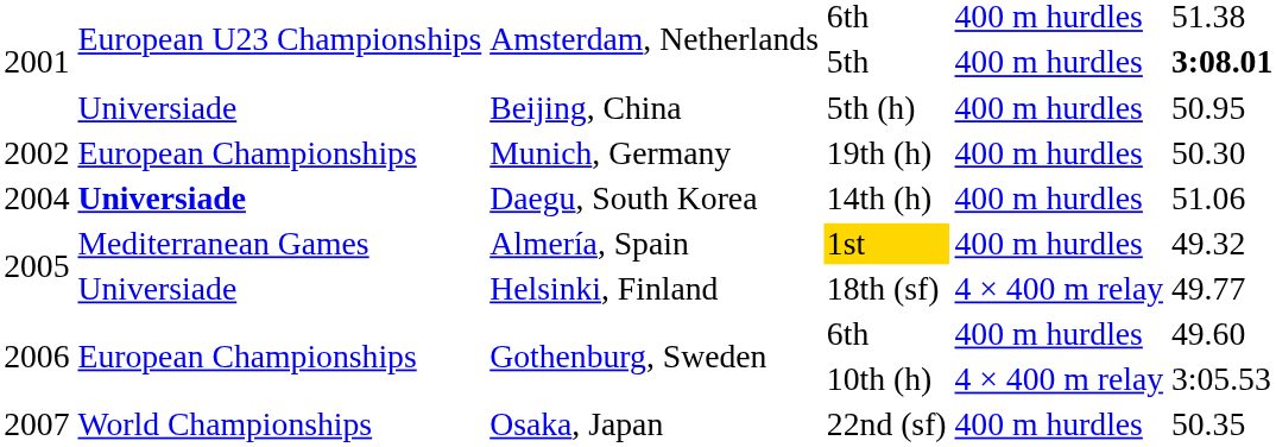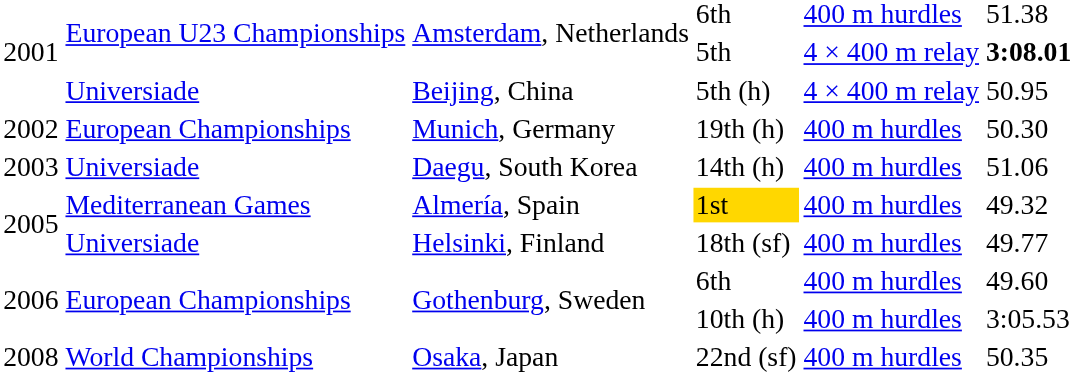5th | column 5: 400 m hurdles -> 4 × 400 m relay
5th (h) | column 5: 400 m hurdles -> 4 × 400 m relay
14th (h) | column 1: 2004 -> 2003
14th (h) | column 2: bold -> normal
18th (sf) | column 5: 4 × 400 m relay -> 400 m hurdles
10th (h) | column 5: 4 × 400 m relay -> 400 m hurdles
22nd (sf) | column 1: 2007 -> 2008
